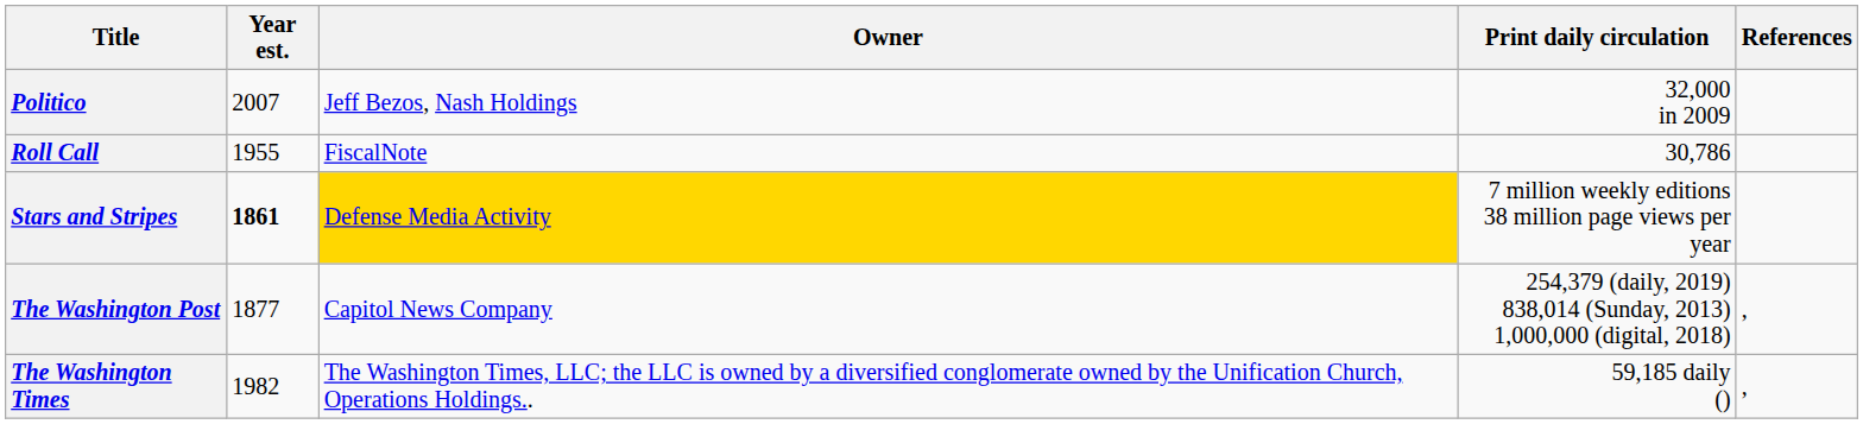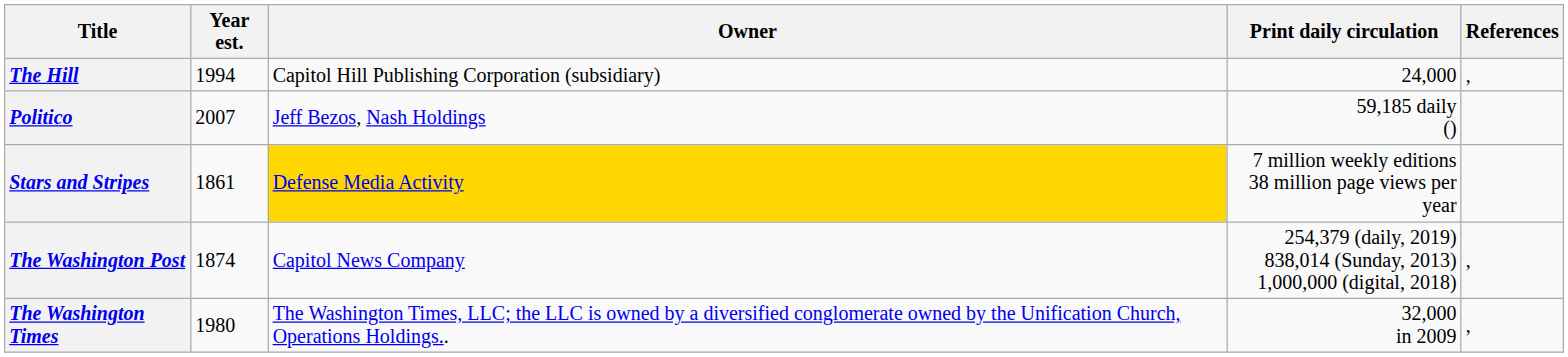+ row: The Hill | 1994 | Capitol Hill Publishing Corporation (subsidiary) | 24,000 | ,
Politico | Print daily circulation: 32,000 in 2009 -> 59,185 daily ()
- row: Roll Call | 1955 | FiscalNote | 30,786
Stars and Stripes | Year est.: bold -> normal
The Washington Post | Year est.: 1877 -> 1874
The Washington Times | Year est.: 1982 -> 1980
The Washington Times | Print daily circulation: 59,185 daily () -> 32,000 in 2009
